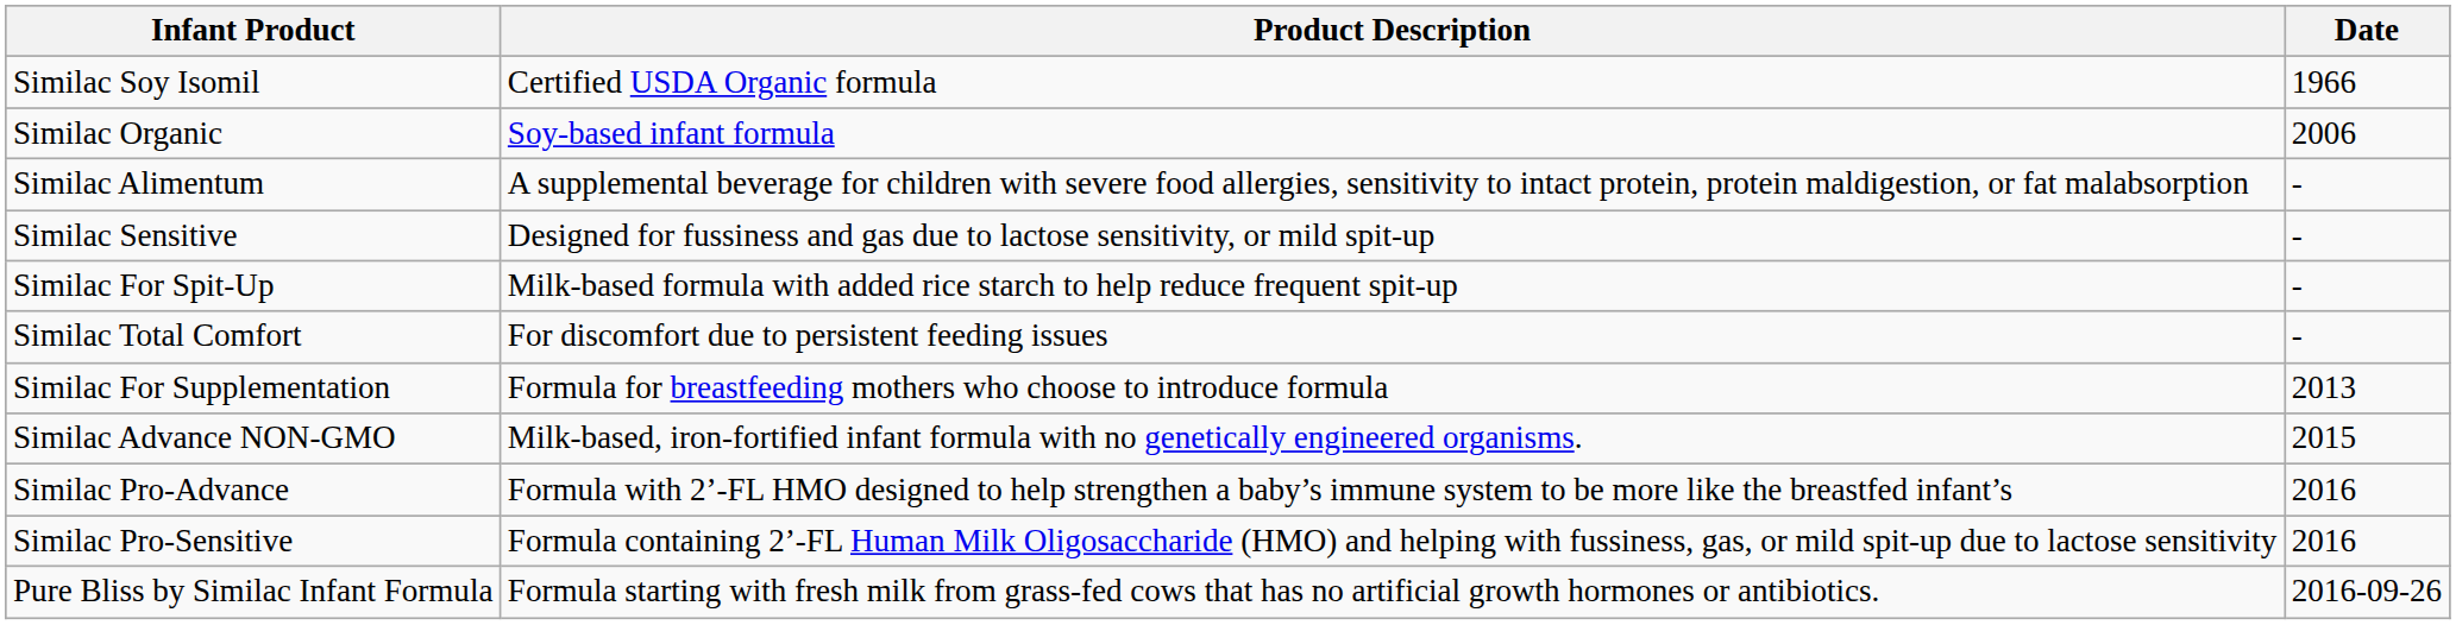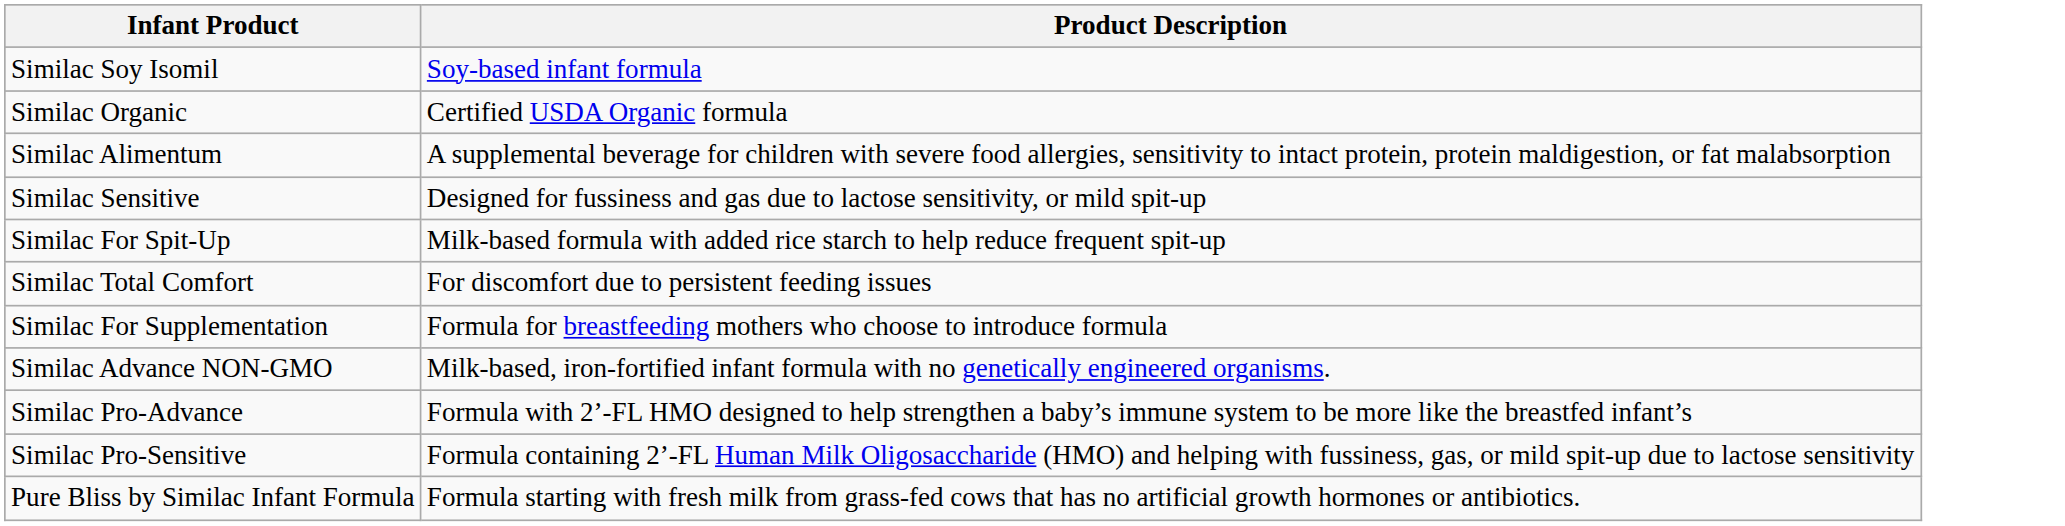- column: Date | 1966 | 2006 | - | - | - | - | 2013 | 2015 | 2016 | 2016 | 2016-09-26
Similac Soy Isomil | Product Description: Certified USDA Organic formula -> Soy-based infant formula
Similac Organic | Product Description: Soy-based infant formula -> Certified USDA Organic formula
